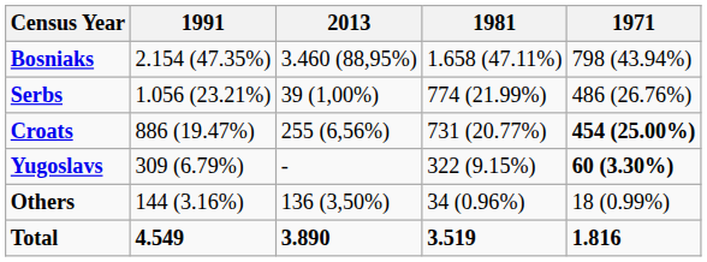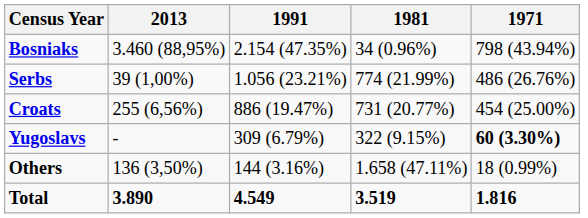columns swapped: 2013 <-> 1991
Bosniaks | 1981: 1.658 (47.11%) -> 34 (0.96%)
Croats | 1971: bold -> normal
Others | 1981: 34 (0.96%) -> 1.658 (47.11%)
